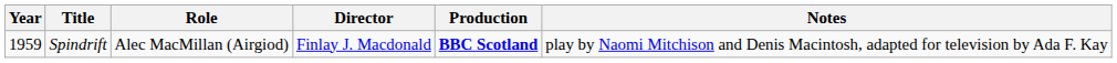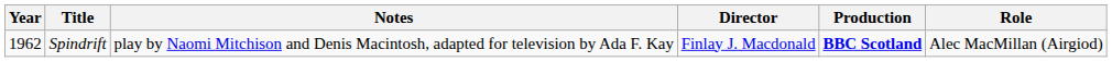columns swapped: Role <-> Notes
Spindrift | Year: 1959 -> 1962
